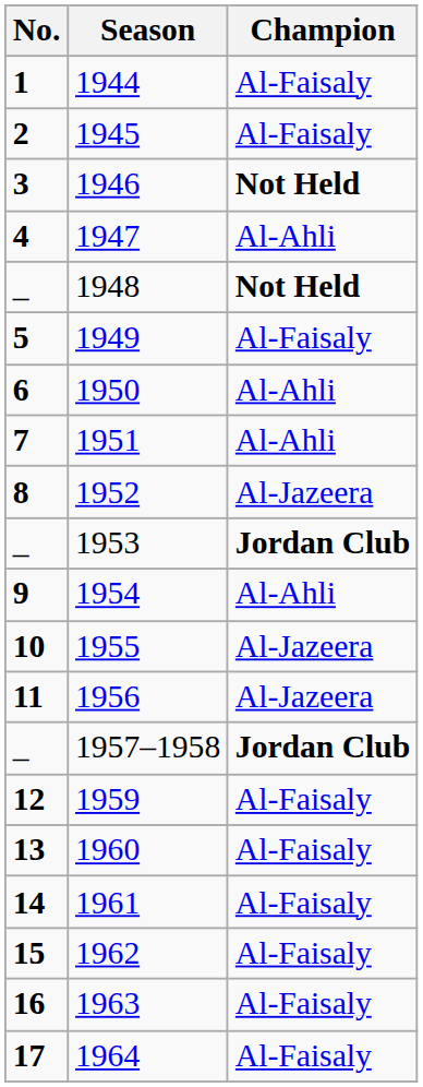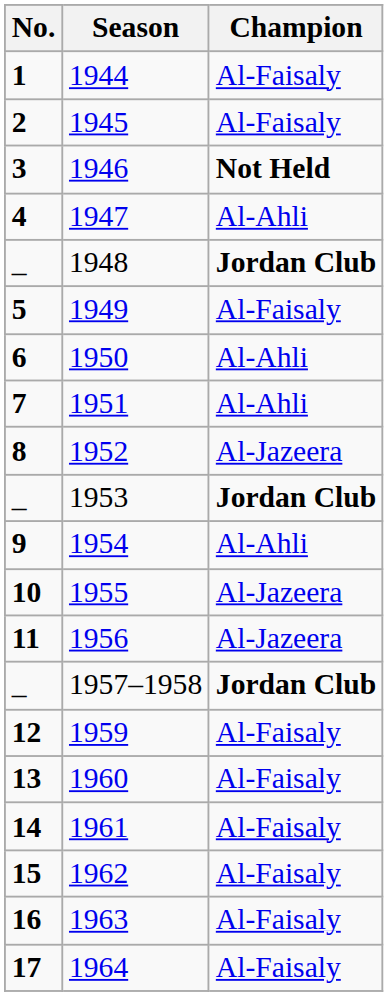1948 | Champion: Not Held -> Jordan Club
